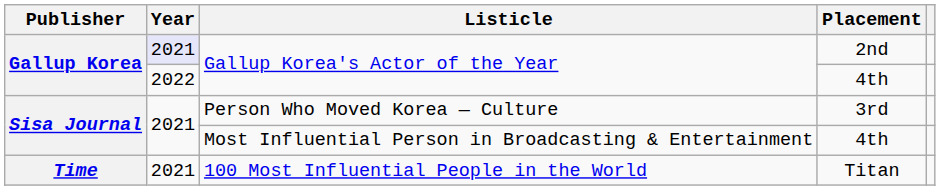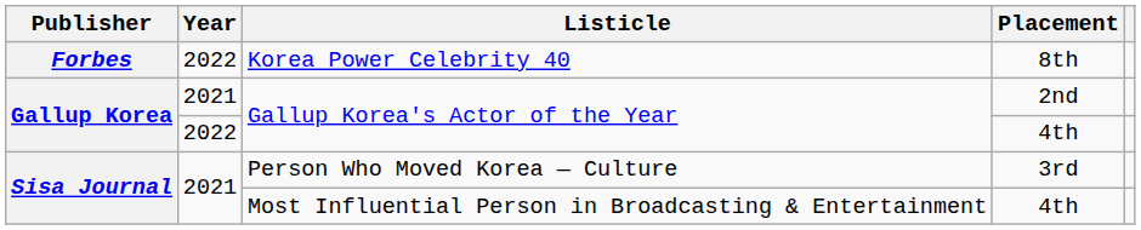+ row: Forbes | 2022 | Korea Power Celebrity 40 | 8th
Gallup Korea's Actor of the Year / 2nd | Year: lavender background -> no background
- row: Time | 2021 | 100 Most Influential People in the World | Titan
